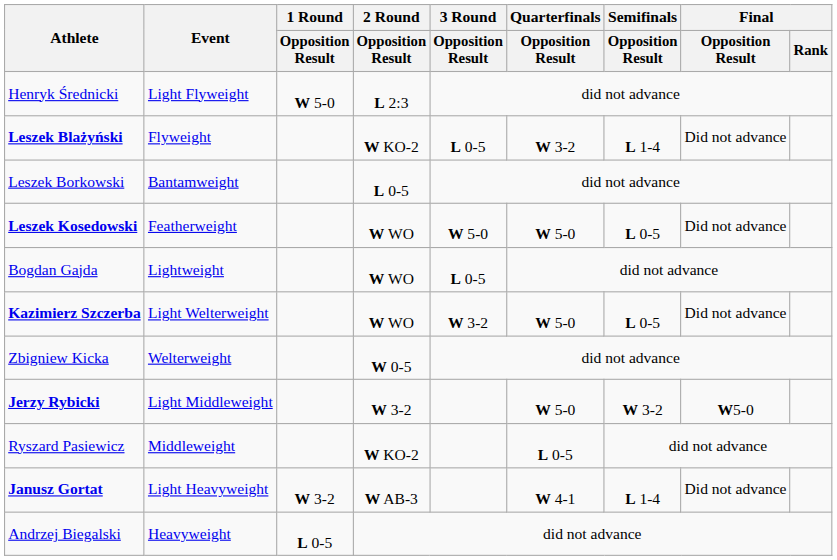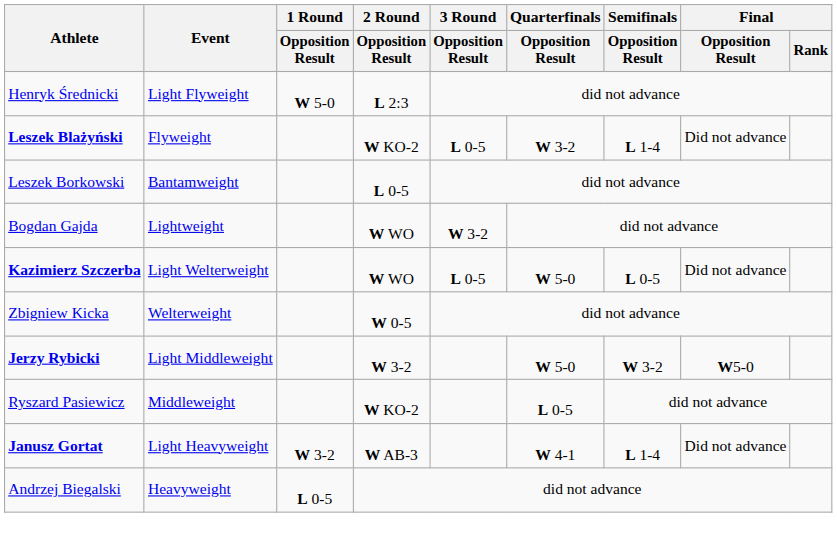- row: Leszek Kosedowski | Featherweight | W WO | W 5-0 | W 5-0 | L 0-5 | Did not advance
Bogdan Gajda | 3 Round / Opposition Result: L 0-5 -> W 3-2
Kazimierz Szczerba | 3 Round / Opposition Result: W 3-2 -> L 0-5
